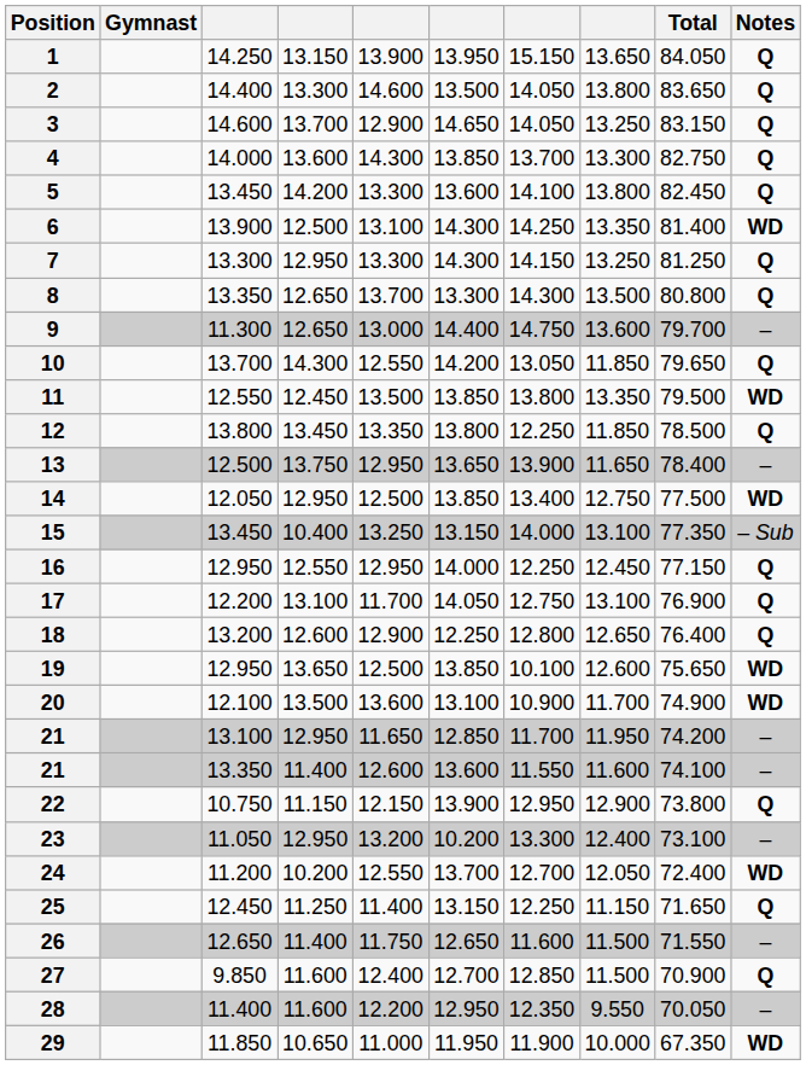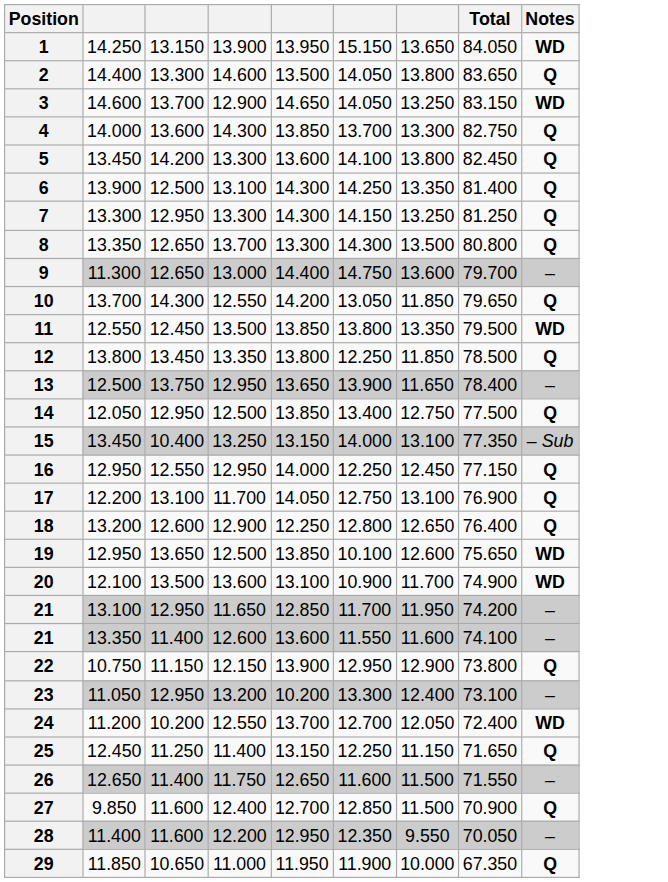- column: Gymnast
1 | Notes: Q -> WD
3 | Notes: Q -> WD
6 | Notes: WD -> Q
14 | Notes: WD -> Q
29 | Notes: WD -> Q
